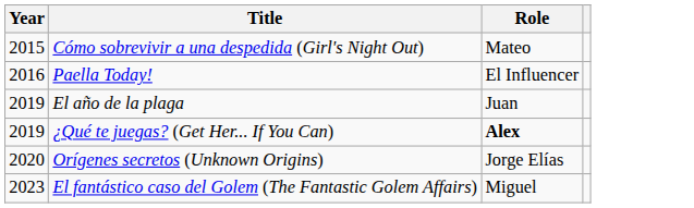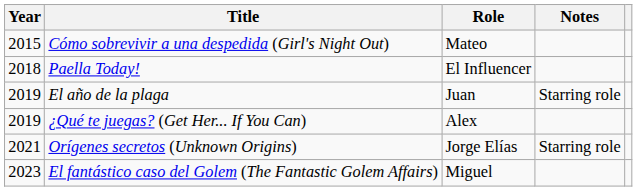+ column: Notes | Starring role | Starring role
Paella Today! | Year: 2016 -> 2018
¿Qué te juegas? (Get Her... If You Can) | Role: bold -> normal
Orígenes secretos (Unknown Origins) | Year: 2020 -> 2021
